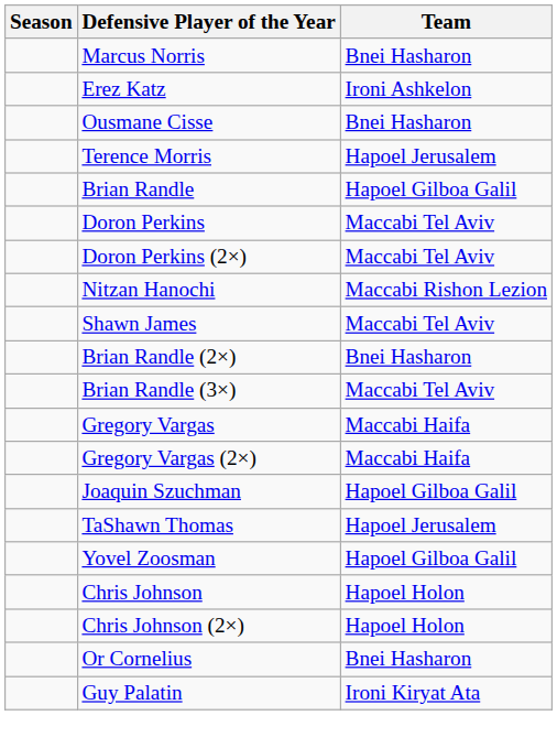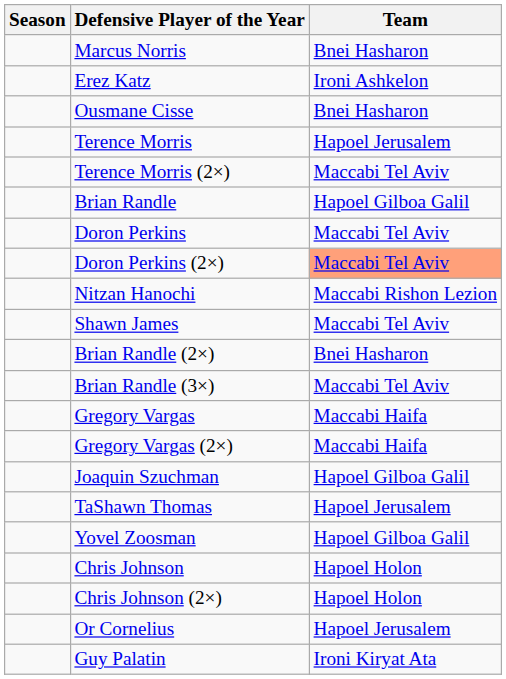+ row: Terence Morris (2×) | Maccabi Tel Aviv
Doron Perkins (2×) | Team: no background -> lightsalmon background
Or Cornelius | Team: Bnei Hasharon -> Hapoel Jerusalem
